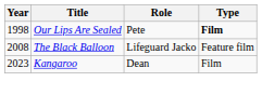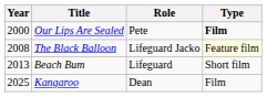Our Lips Are Sealed | Year: 1998 -> 2000
The Black Balloon | Type: no background -> lightyellow background
+ row: 2013 | Beach Bum | Lifeguard | Short film
Kangaroo | Year: 2023 -> 2025
